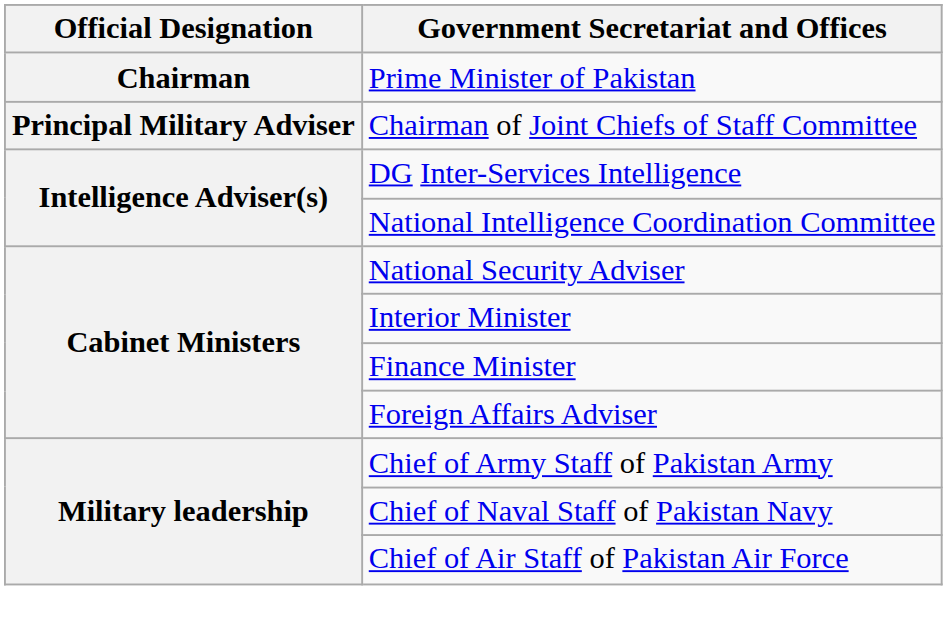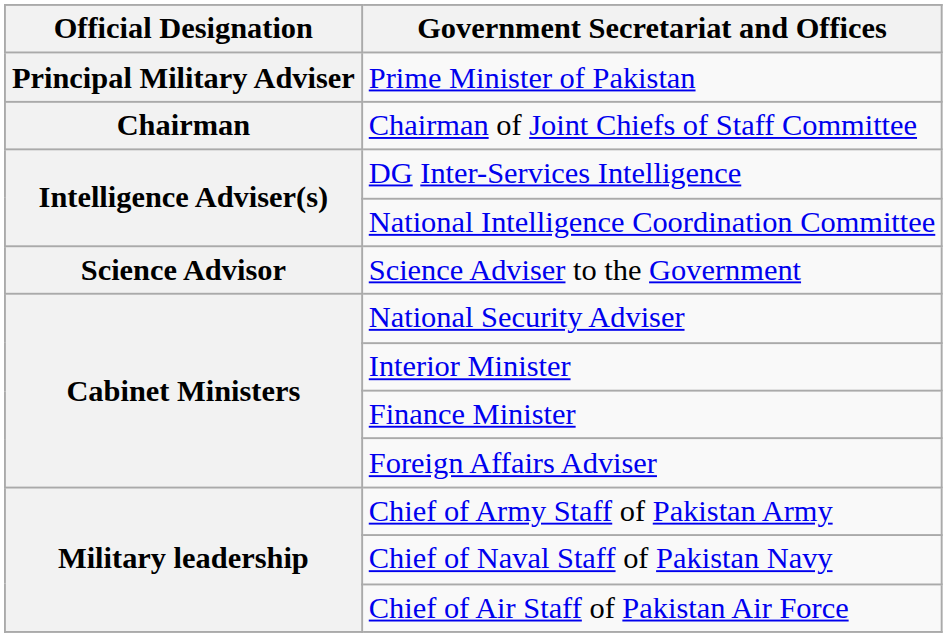Prime Minister of Pakistan | Official Designation: Chairman -> Principal Military Adviser
Chairman of Joint Chiefs of Staff Committee | Official Designation: Principal Military Adviser -> Chairman
+ row: Science Advisor | Science Adviser to the Government
